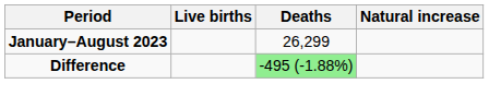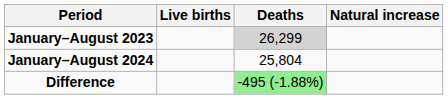January–August 2023 | Deaths: no background -> lightgrey background
+ row: January–August 2024 | 25,804
